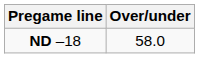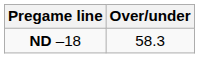ND –18 | Over/under: 58.0 -> 58.3
